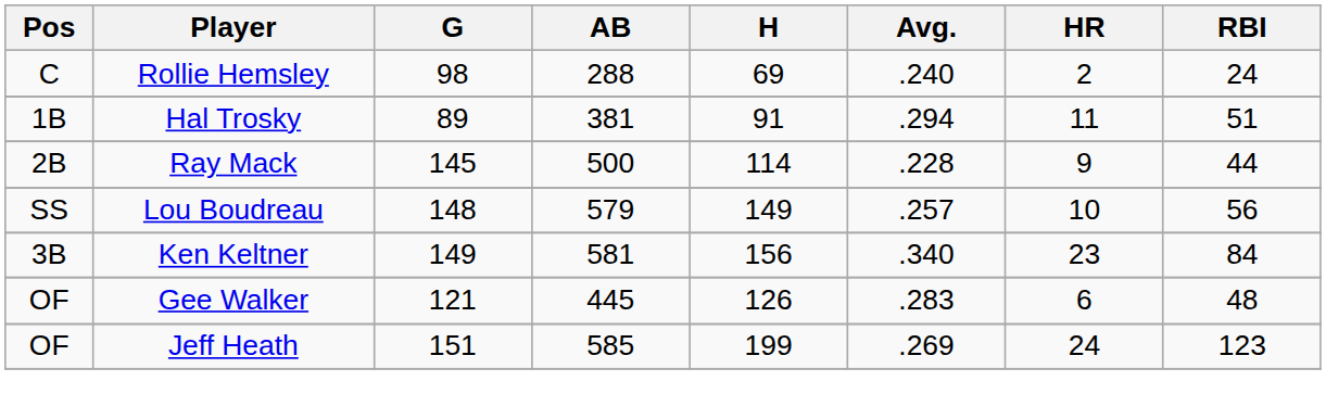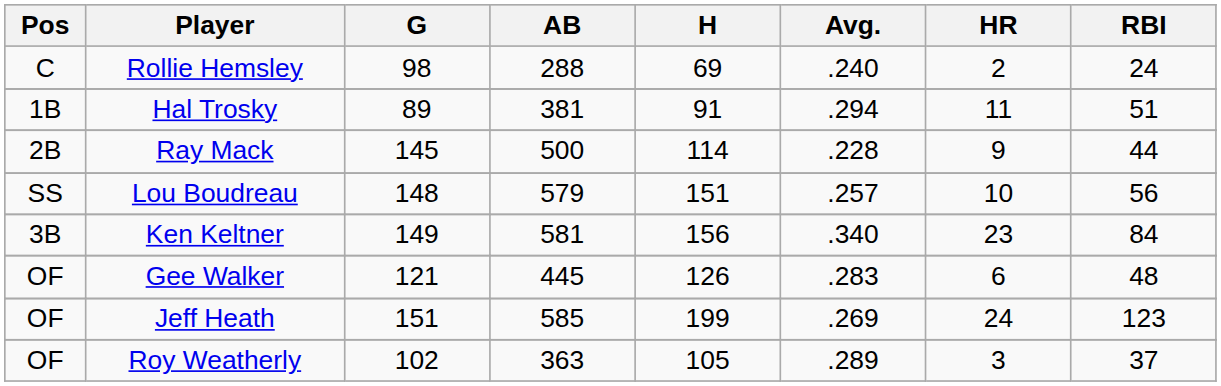Lou Boudreau | H: 149 -> 151
+ row: OF | Roy Weatherly | 102 | 363 | 105 | .289 | 3 | 37
